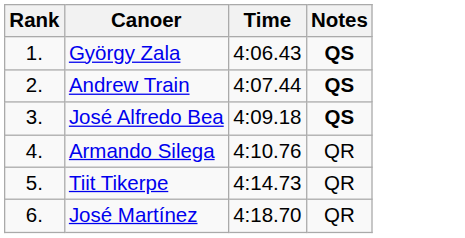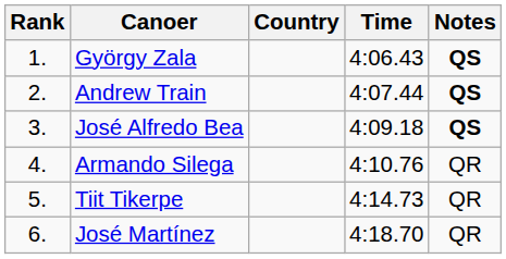+ column: Country
